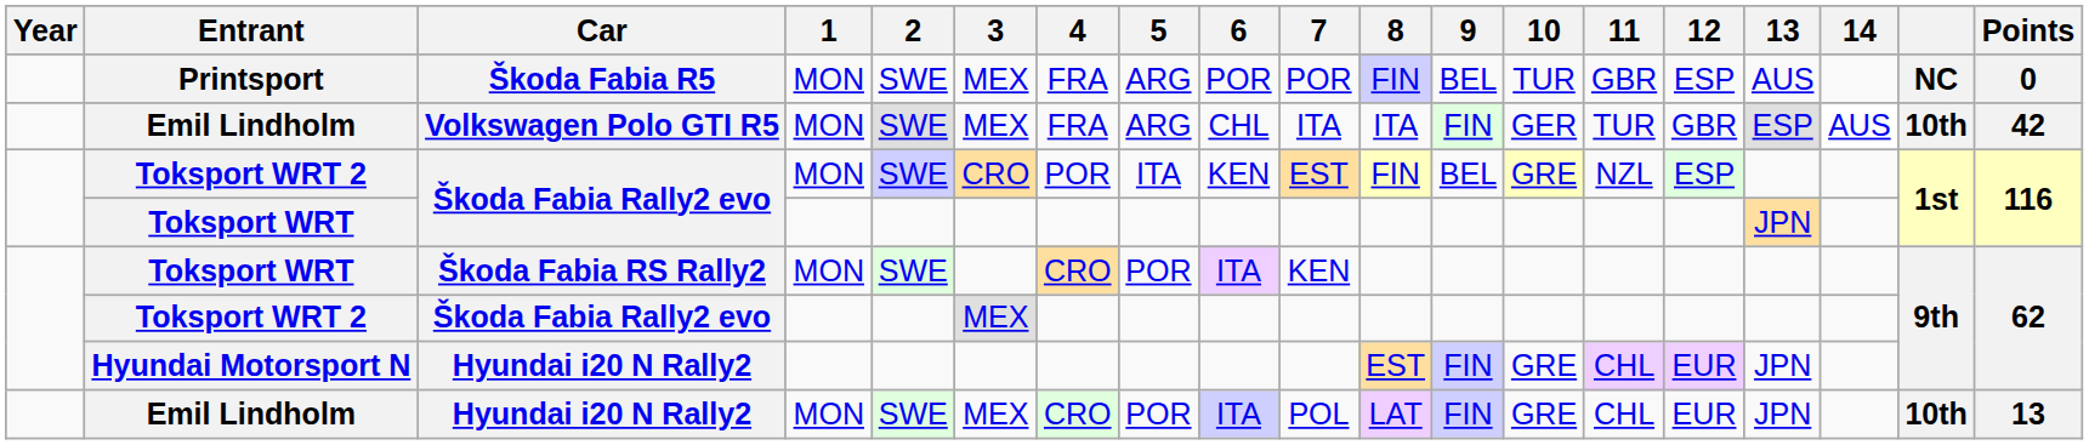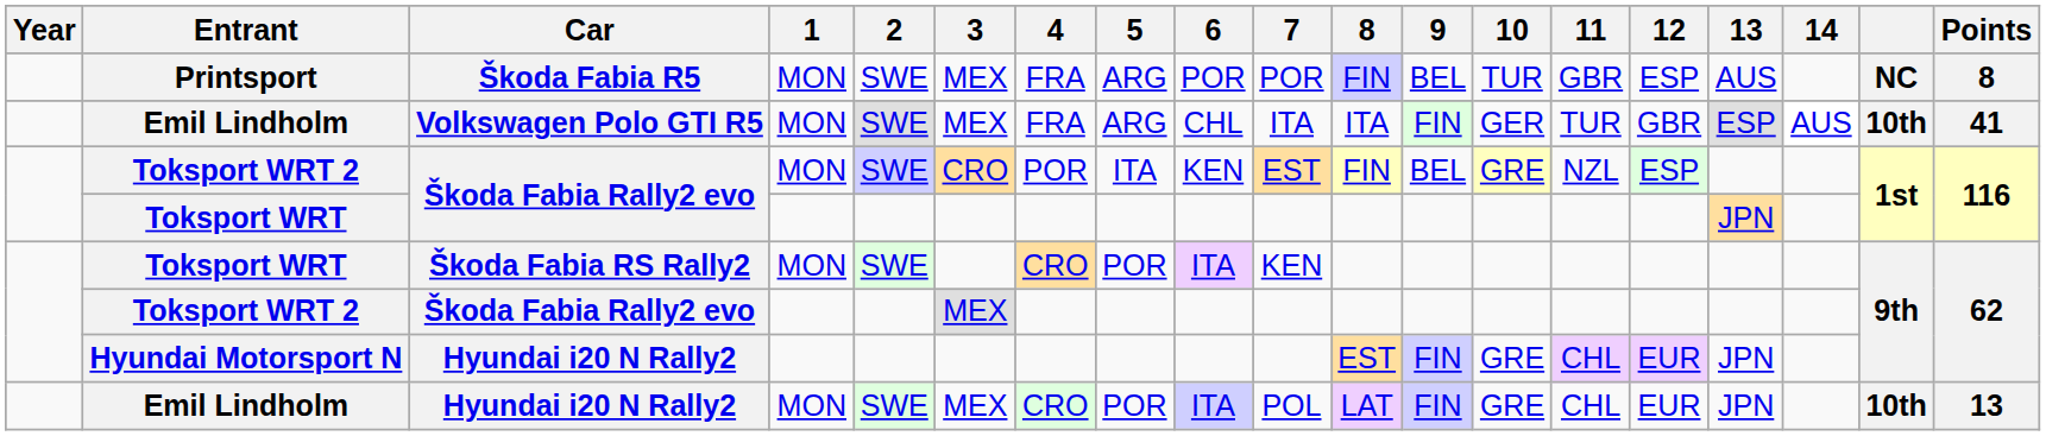Printsport | Points: 0 -> 8
Emil Lindholm / Volkswagen Polo GTI R5 | Points: 42 -> 41
